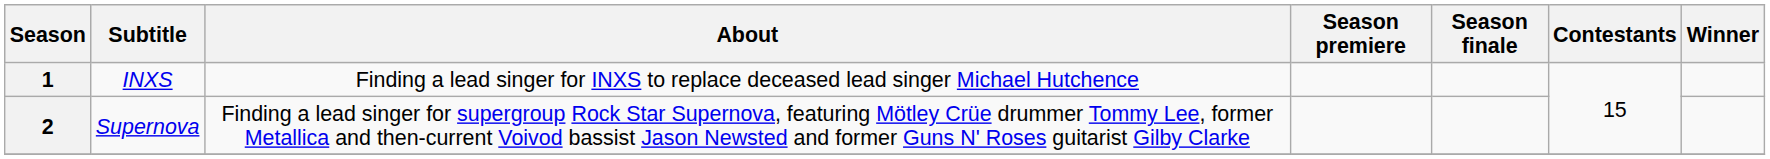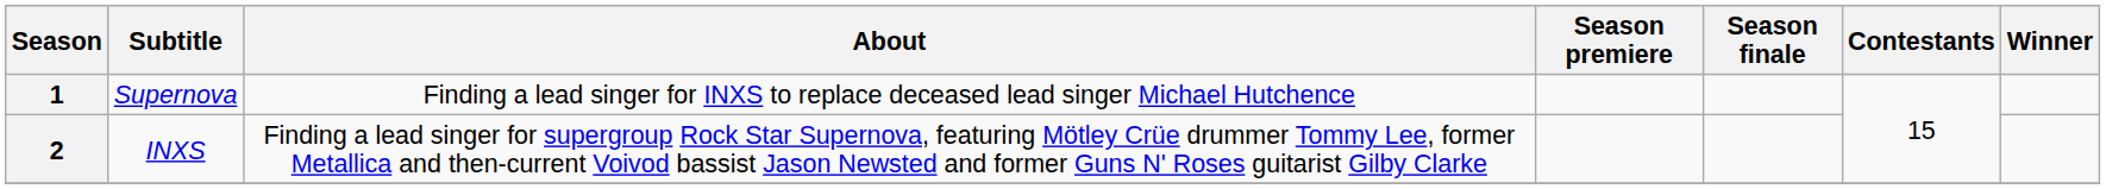1 | Subtitle: INXS -> Supernova
2 | Subtitle: Supernova -> INXS
